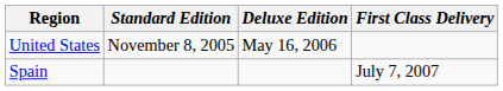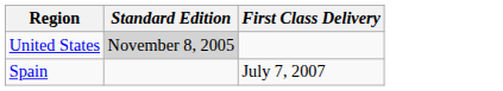- column: Deluxe Edition | May 16, 2006
United States | Standard Edition: no background -> lightgrey background
